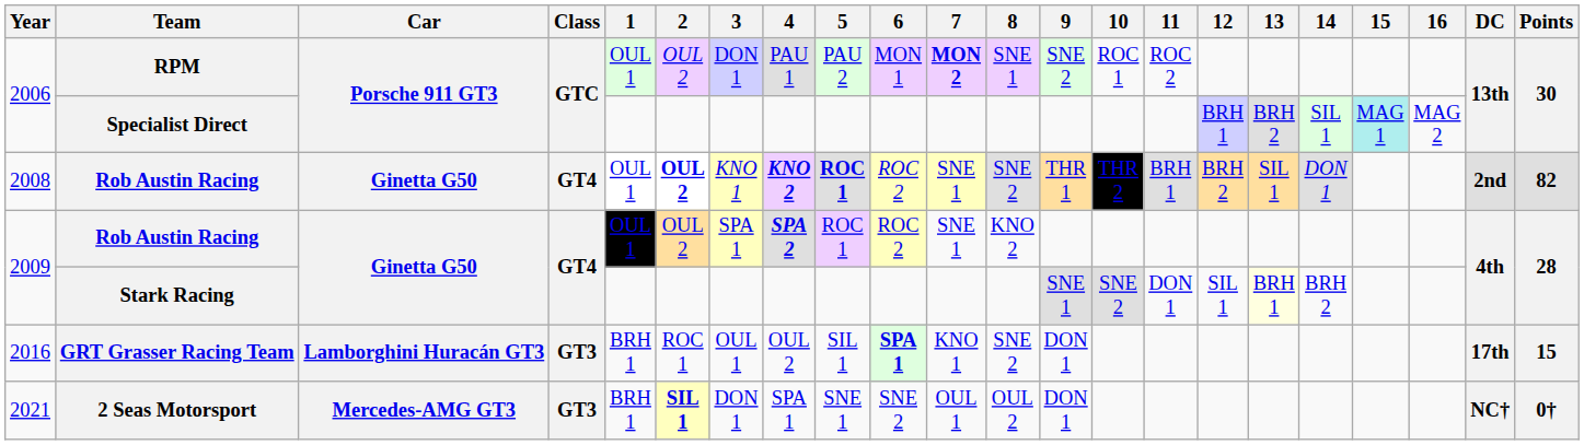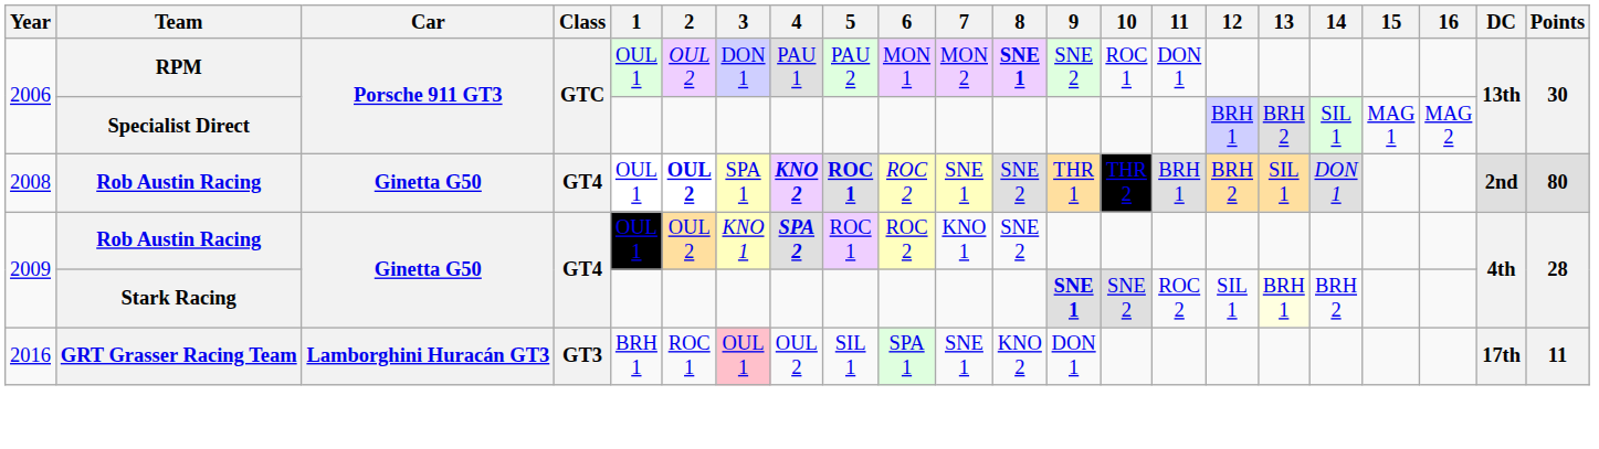RPM | 7: bold -> normal
RPM | 8: normal -> bold
RPM | 11: ROC 2 -> DON 1
Specialist Direct | 15: paleturquoise background -> no background
2008 / Rob Austin Racing | 3: KNO 1 -> SPA 1
2008 / Rob Austin Racing | Points: 82 -> 80
2009 / Rob Austin Racing | 3: SPA 1 -> KNO 1
2009 / Rob Austin Racing | 7: SNE 1 -> KNO 1
2009 / Rob Austin Racing | 8: KNO 2 -> SNE 2
Stark Racing | 9: normal -> bold
Stark Racing | 11: DON 1 -> ROC 2
GRT Grasser Racing Team | 3: no background -> pink background
GRT Grasser Racing Team | 6: bold -> normal
GRT Grasser Racing Team | 7: KNO 1 -> SNE 1
GRT Grasser Racing Team | 8: SNE 2 -> KNO 2
GRT Grasser Racing Team | Points: 15 -> 11
- row: 2021 | 2 Seas Motorsport | Mercedes-AMG GT3 | GT3 | BRH 1 | SIL 1 | DON 1 | SPA 1 | SNE 1 | SNE 2 | OUL 1 | OUL 2 | DON 1 | NC† | 0†
